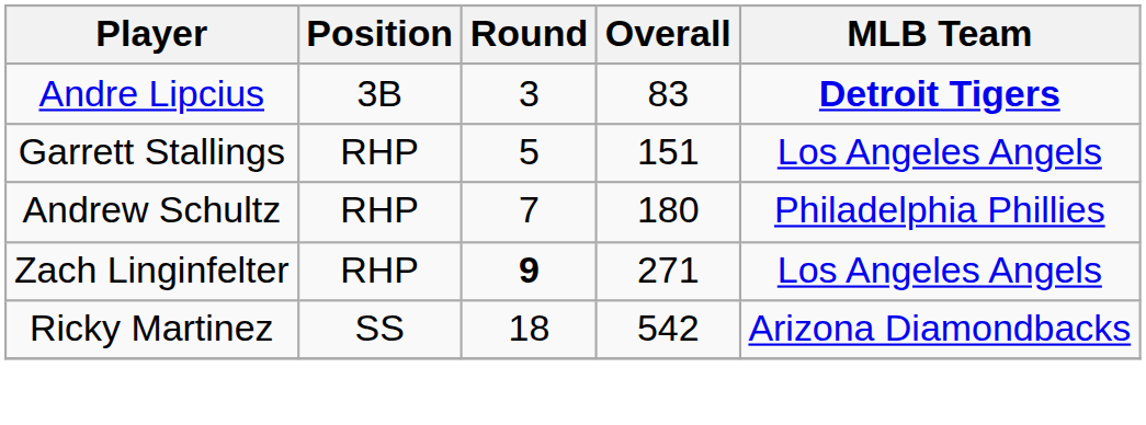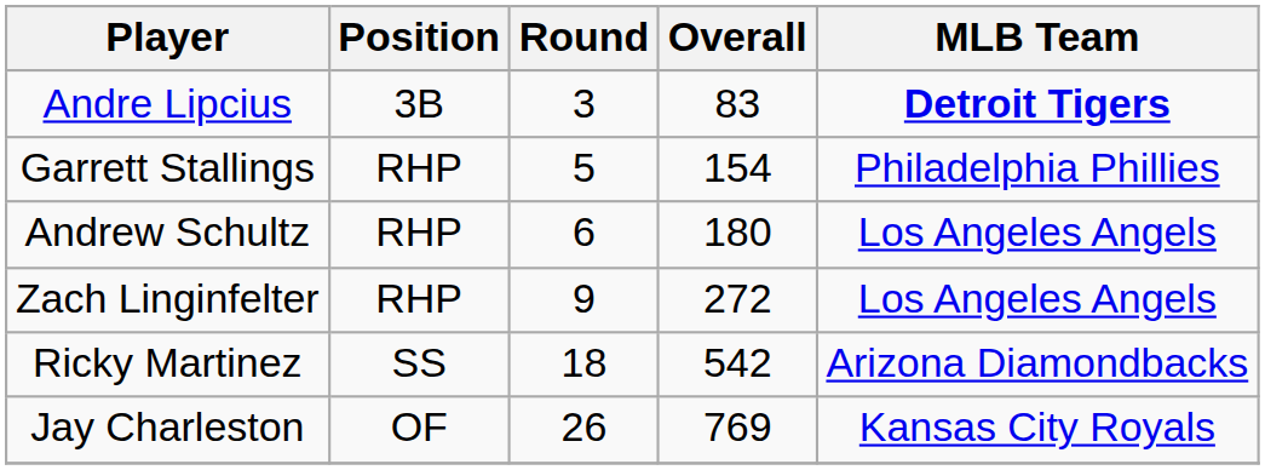Garrett Stallings | Overall: 151 -> 154
Garrett Stallings | MLB Team: Los Angeles Angels -> Philadelphia Phillies
Andrew Schultz | Round: 7 -> 6
Andrew Schultz | MLB Team: Philadelphia Phillies -> Los Angeles Angels
Zach Linginfelter | Round: bold -> normal
Zach Linginfelter | Overall: 271 -> 272
+ row: Jay Charleston | OF | 26 | 769 | Kansas City Royals
